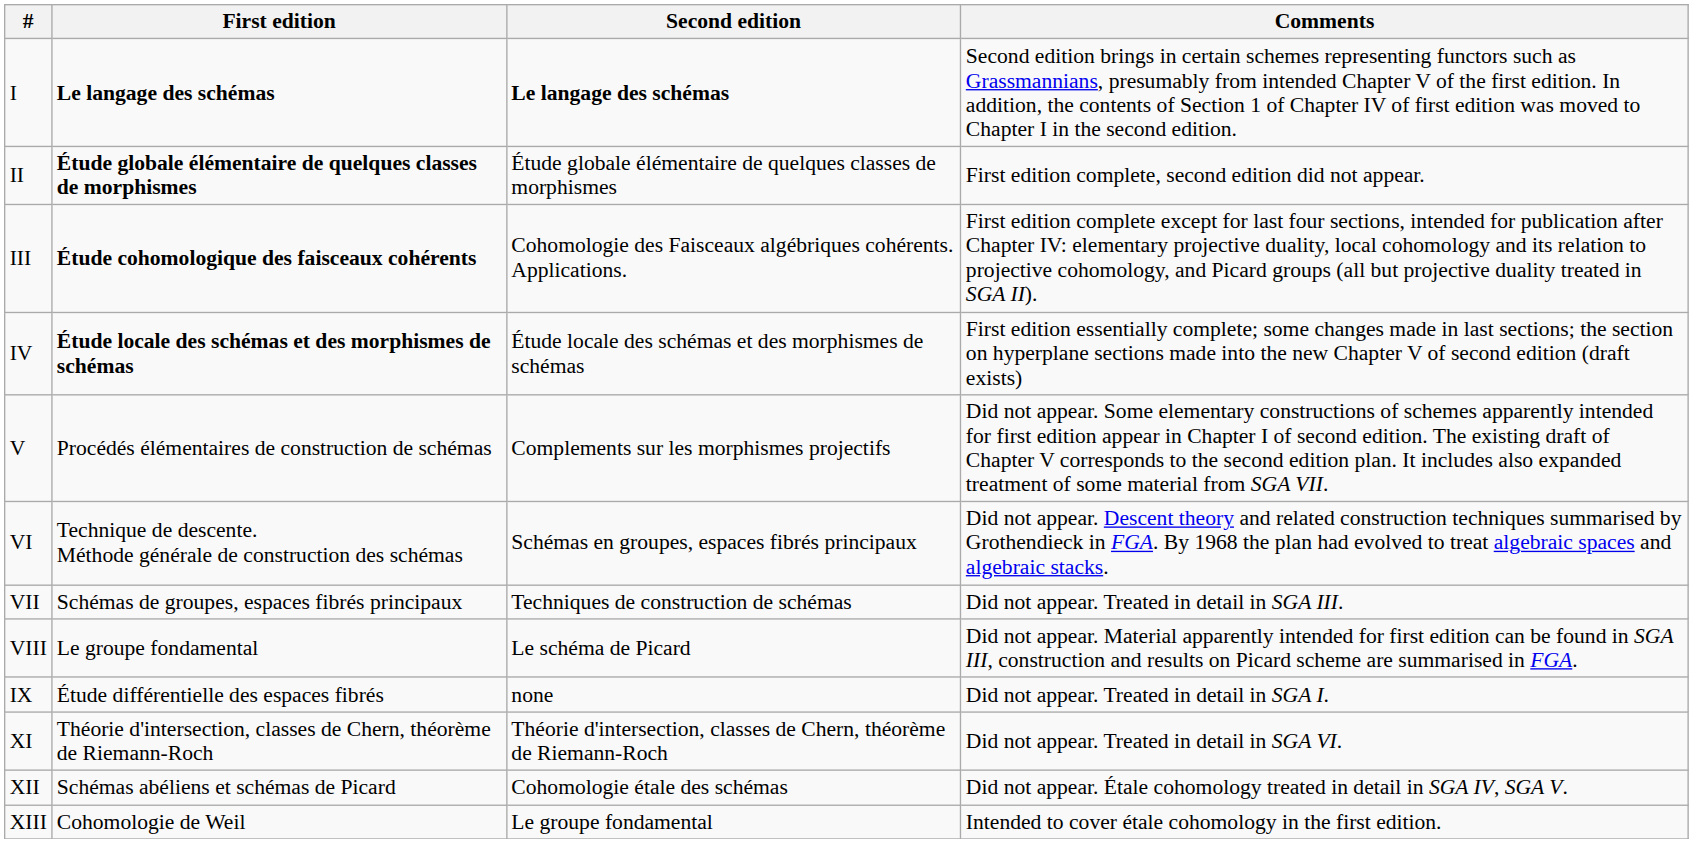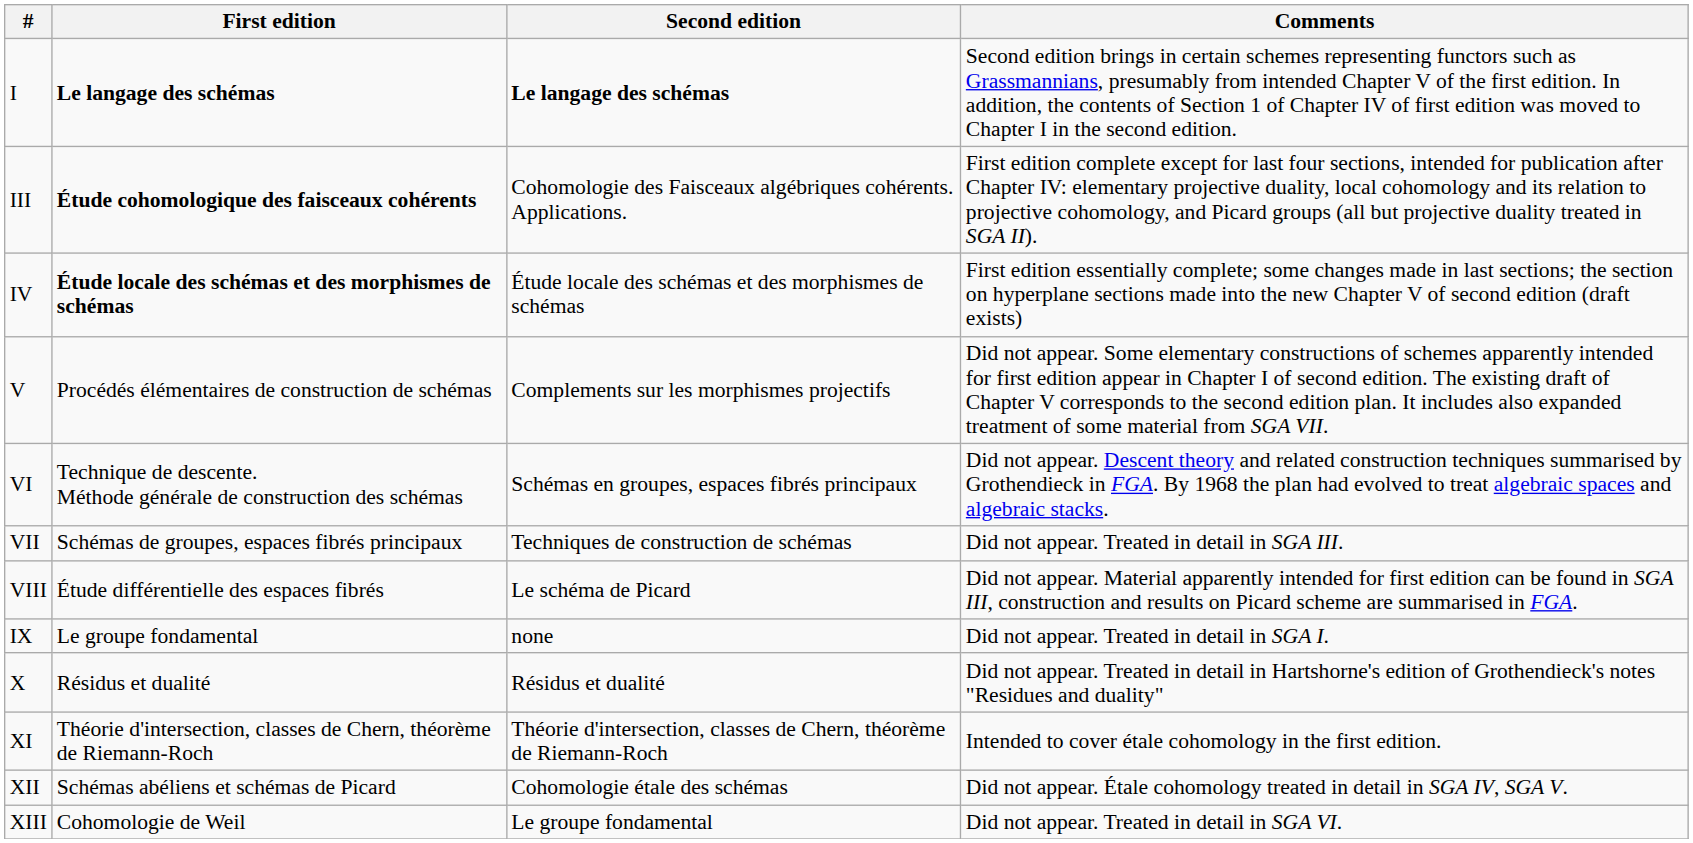- row: II | Étude globale élémentaire de quelques classes de morphismes | Étude globale élémentaire de quelques classes de morphismes | First edition complete, second edition did not appear.
VIII | First edition: Le groupe fondamental -> Étude différentielle des espaces fibrés
IX | First edition: Étude différentielle des espaces fibrés -> Le groupe fondamental
+ row: X | Résidus et dualité | Résidus et dualité | Did not appear. Treated in detail in Hartshorne's edition of Grothendieck's notes "Residues and duality"
XI | Comments: Did not appear. Treated in detail in SGA VI. -> Intended to cover étale cohomology in the first edition.
XIII | Comments: Intended to cover étale cohomology in the first edition. -> Did not appear. Treated in detail in SGA VI.
